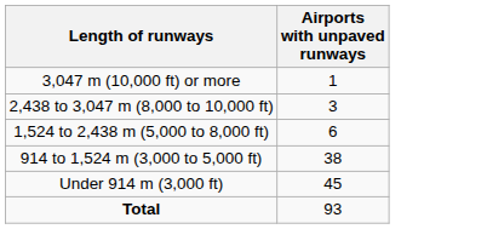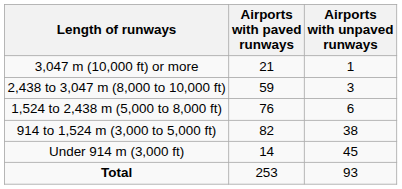+ column: Airports with paved runways | 21 | 59 | 76 | 82 | 14 | 253
